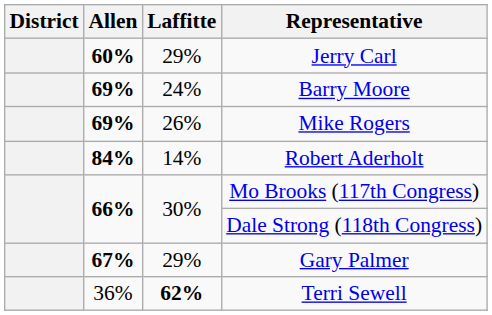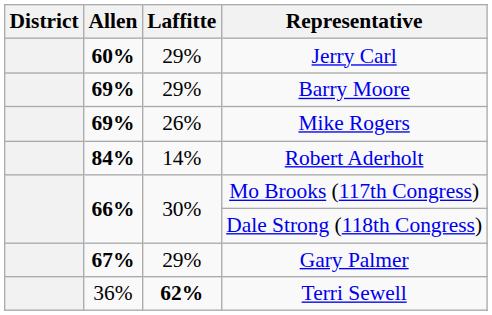Barry Moore | Laffitte: 24% -> 29%
